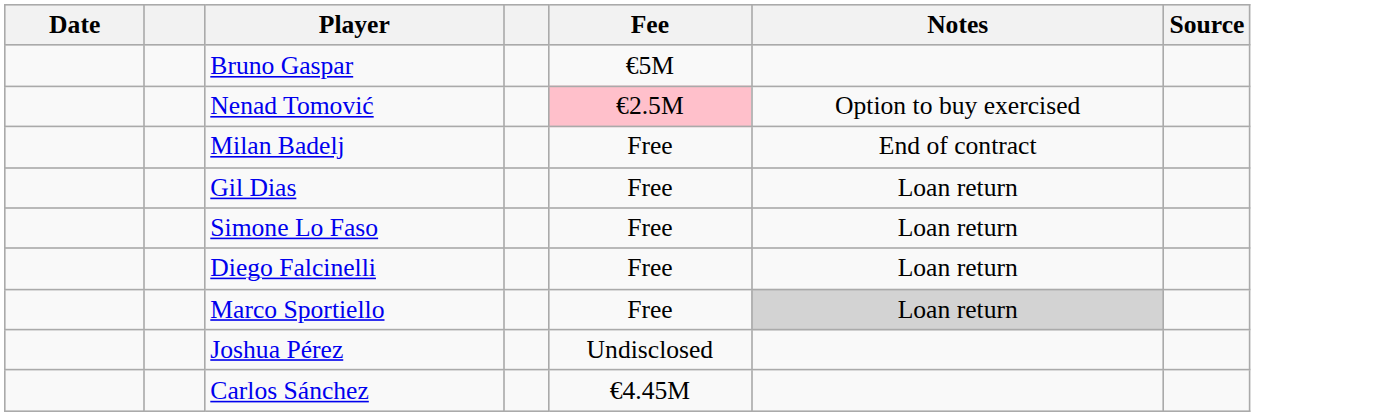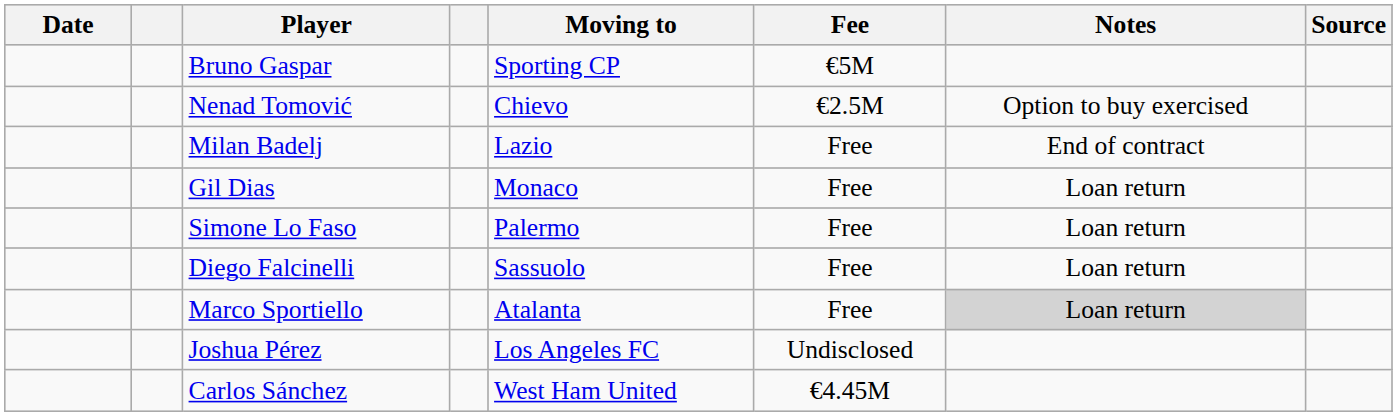+ column: Moving to | Sporting CP | Chievo | Lazio | Monaco | Palermo | Sassuolo | Atalanta | Los Angeles FC | West Ham United
Nenad Tomović | Fee: pink background -> no background
